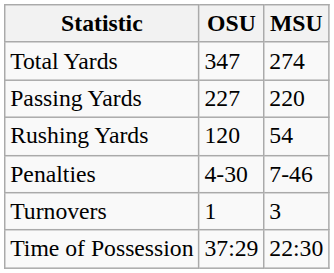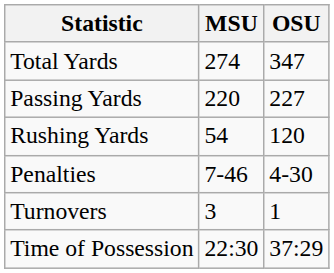columns swapped: OSU <-> MSU
